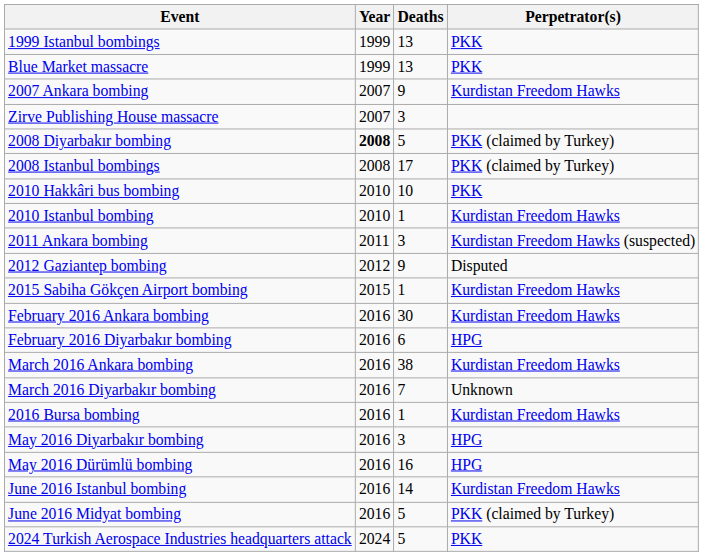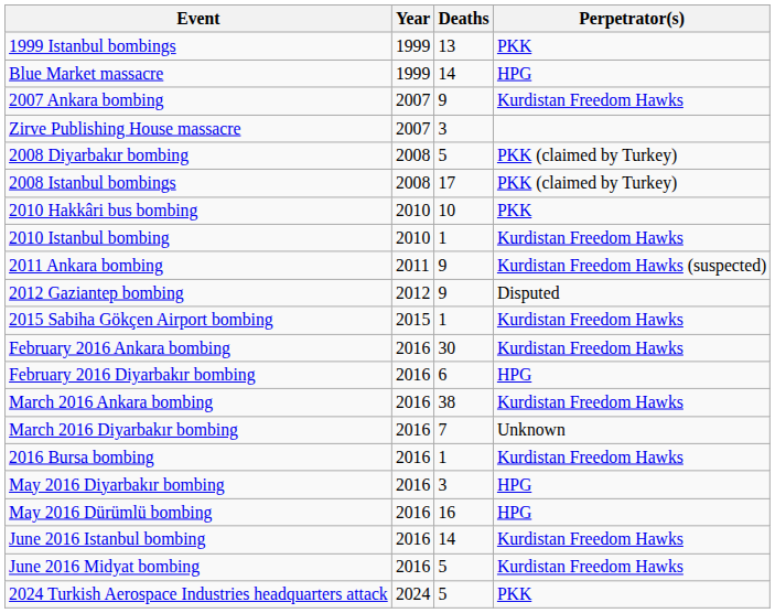Blue Market massacre | Deaths: 13 -> 14
Blue Market massacre | Perpetrator(s): PKK -> HPG
2008 Diyarbakır bombing | Year: bold -> normal
2011 Ankara bombing | Deaths: 3 -> 9
June 2016 Midyat bombing | Perpetrator(s): PKK (claimed by Turkey) -> Kurdistan Freedom Hawks
